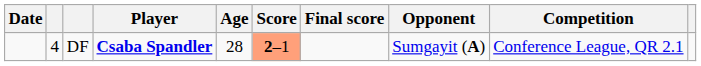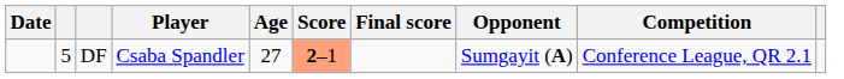DF | column 2: 4 -> 5
DF | Player: bold -> normal
DF | Age: 28 -> 27
